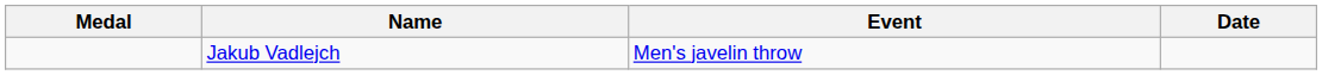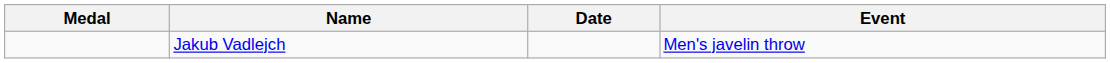columns swapped: Event <-> Date
